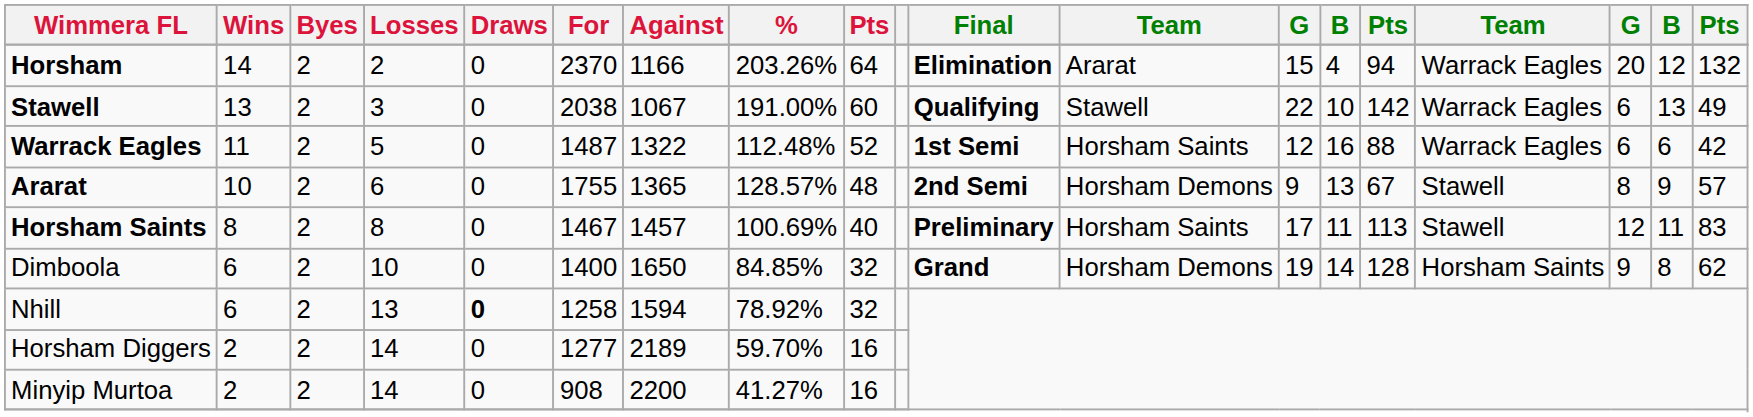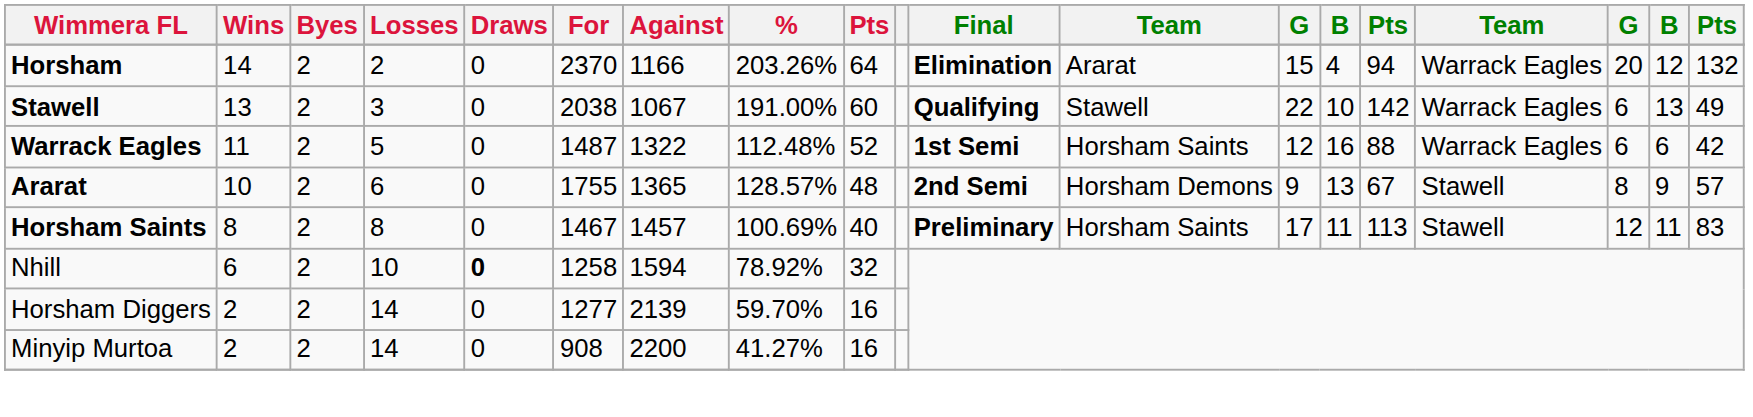- row: Dimboola | 6 | 2 | 10 | 0 | 1400 | 1650 | 84.85% | 32 | Grand | Horsham Demons | 19 | 14 | 128 | Horsham Saints | 9 | 8 | 62
Nhill | Losses: 13 -> 10
Horsham Diggers | Against: 2189 -> 2139
